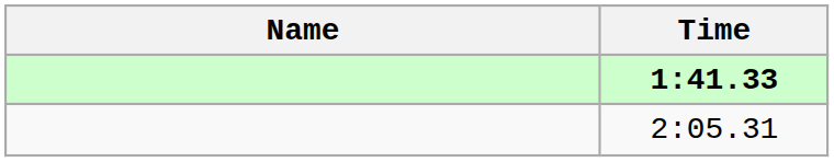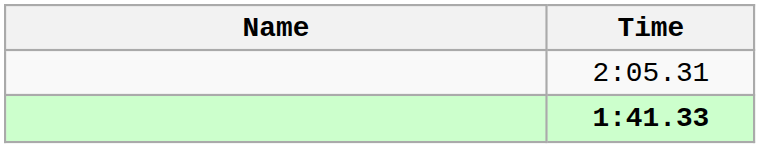rows swapped: 1:41.33 <-> 2:05.31
